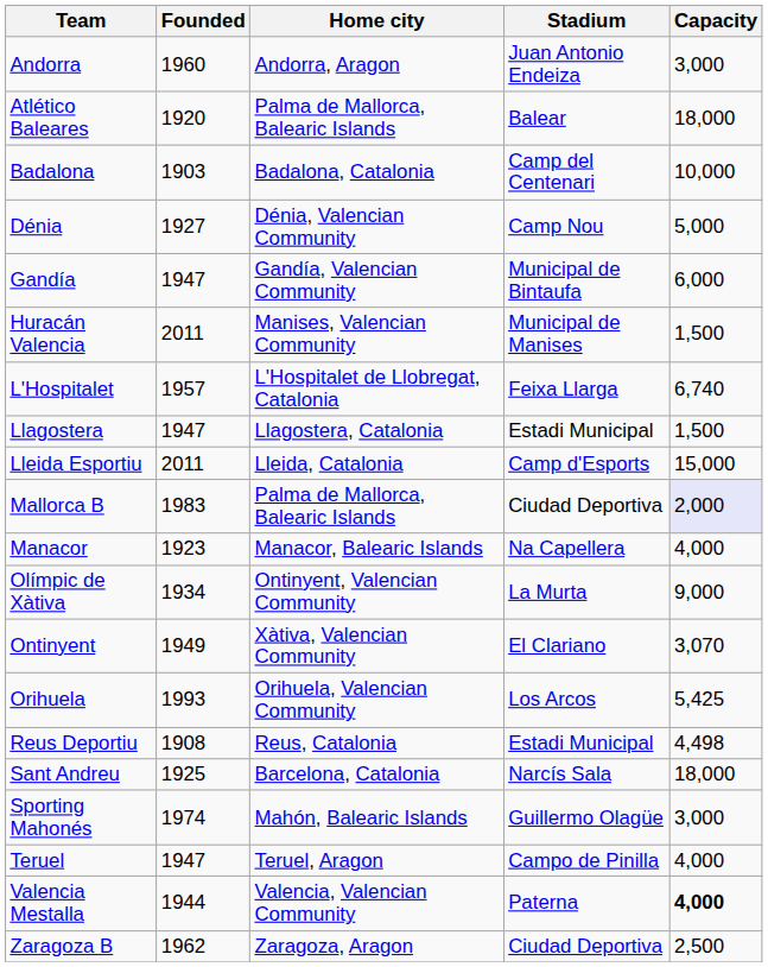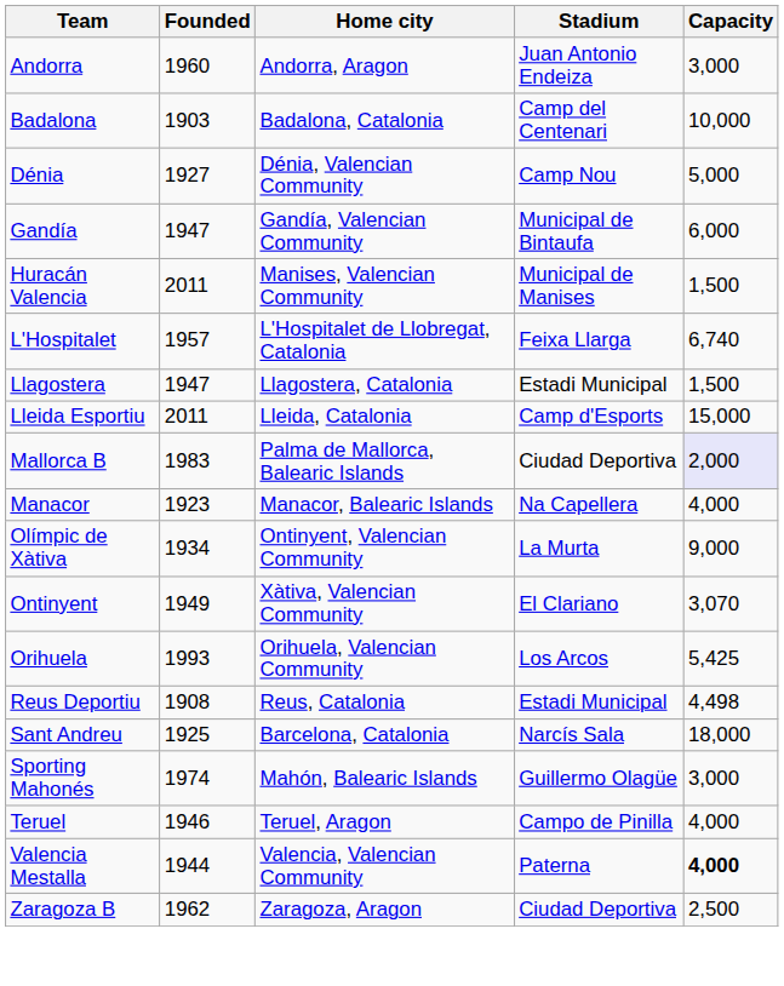- row: Atlético Baleares | 1920 | Palma de Mallorca, Balearic Islands | Balear | 18,000
Teruel | Founded: 1947 -> 1946
